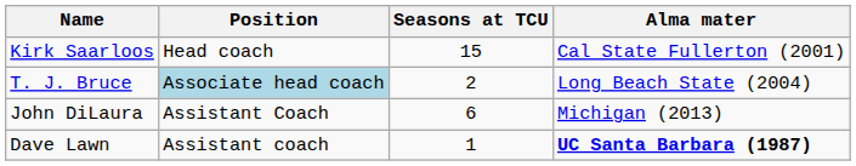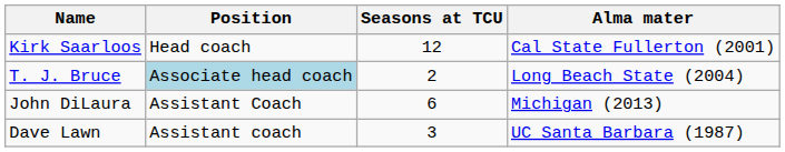Kirk Saarloos | Seasons at TCU: 15 -> 12
Dave Lawn | Seasons at TCU: 1 -> 3
Dave Lawn | Alma mater: bold -> normal
